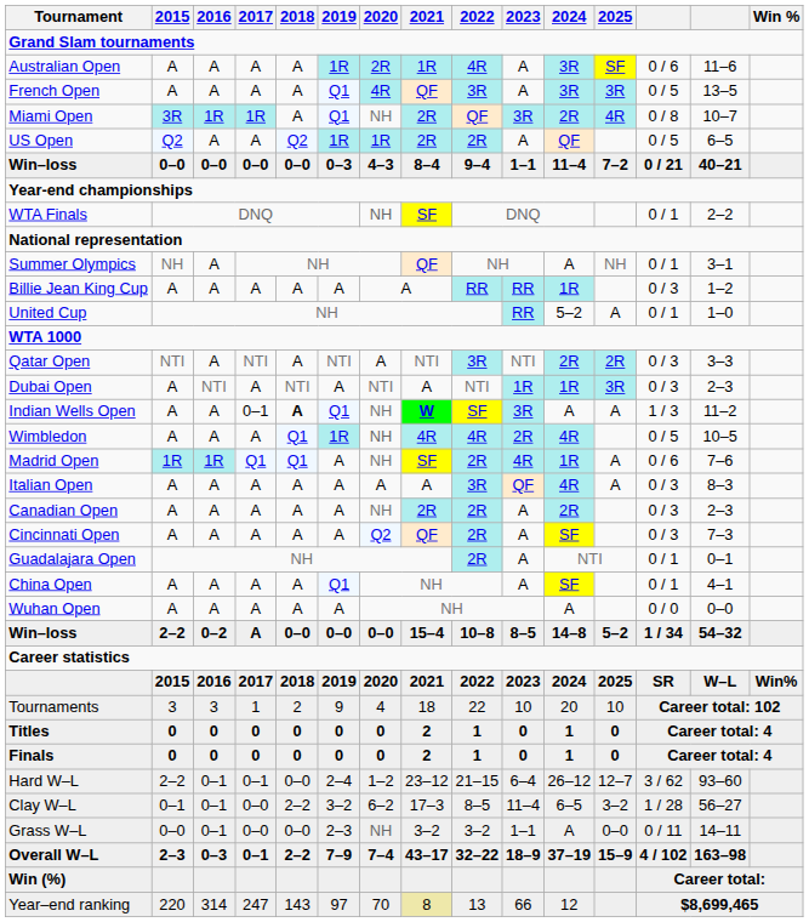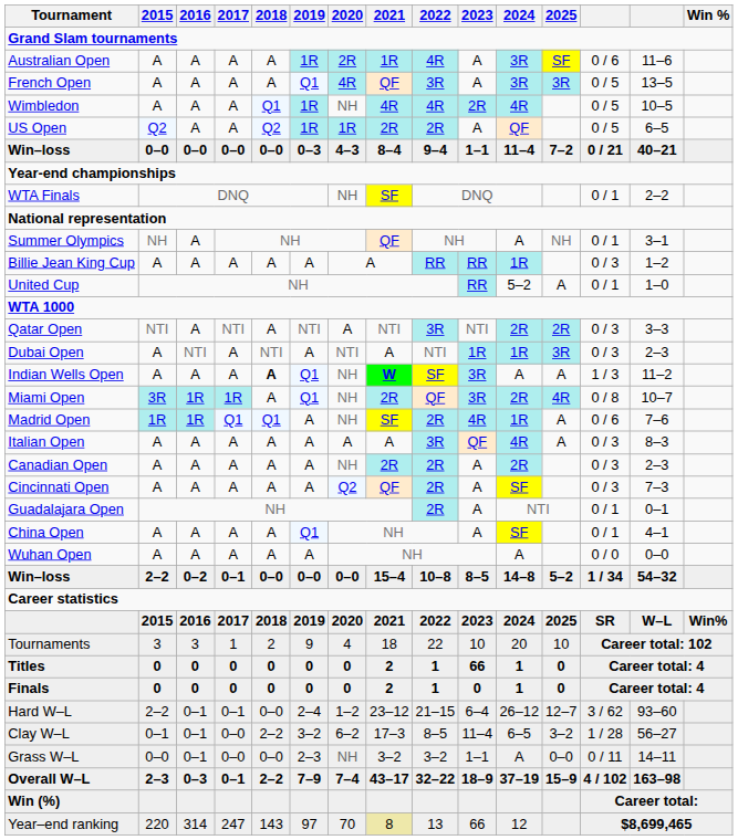rows swapped: Wimbledon <-> Miami Open
Indian Wells Open | 2017: 0–1 -> A
Win–loss / 2–2 | 2017: A -> 0–1
Titles | 2023: 0 -> 66
